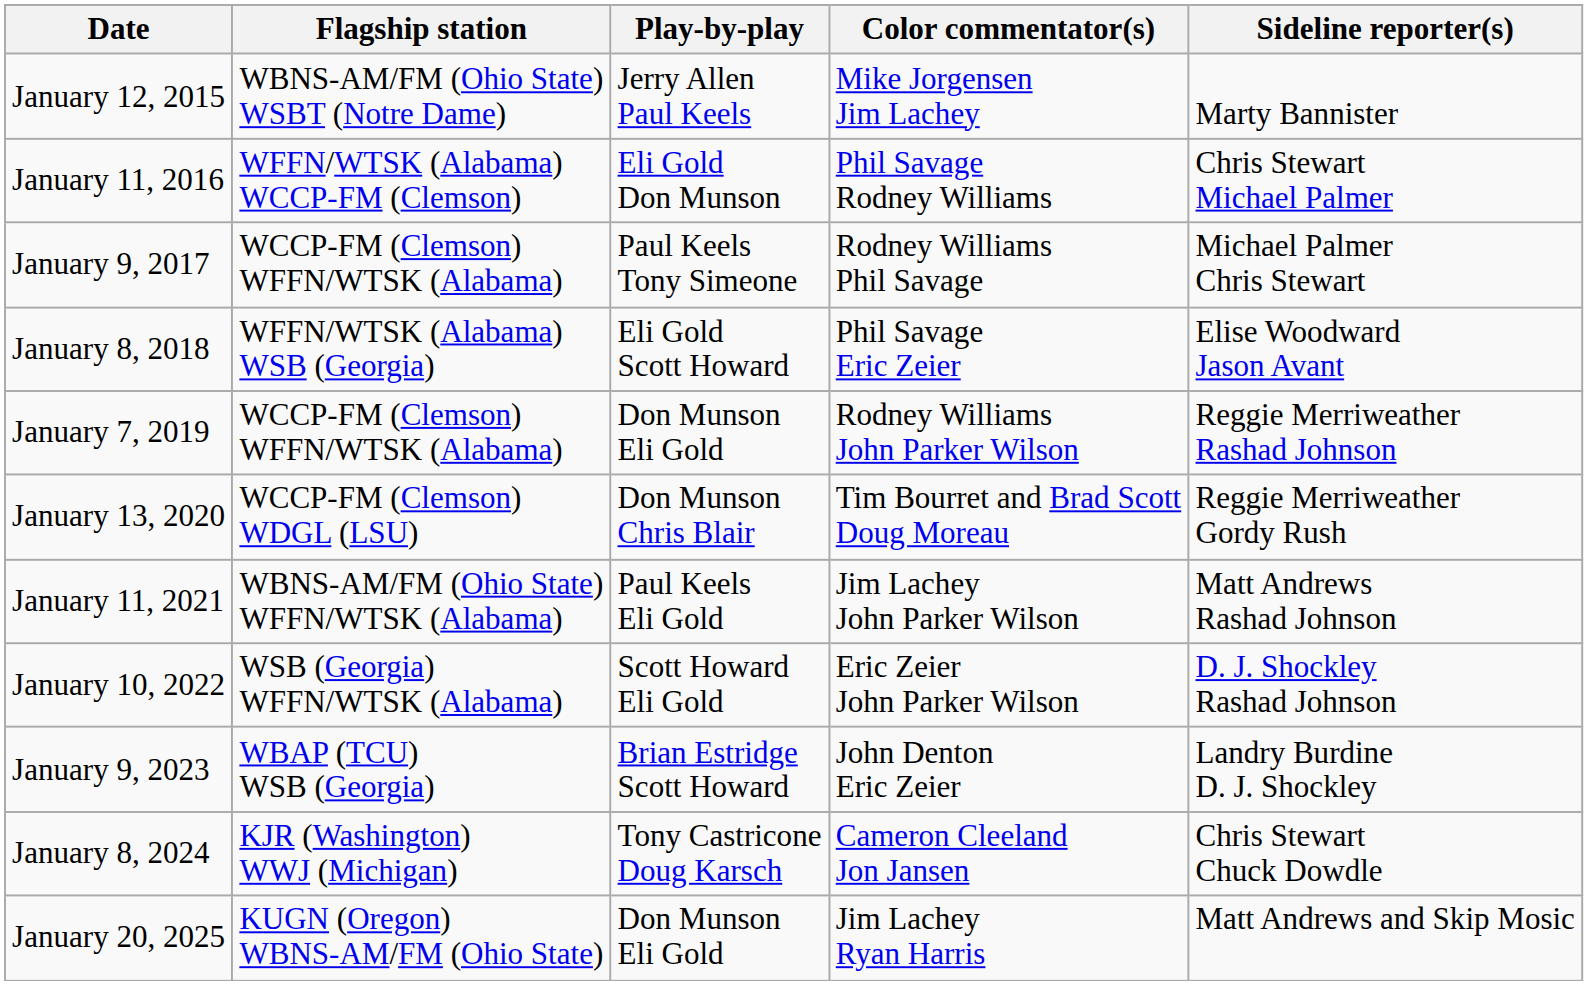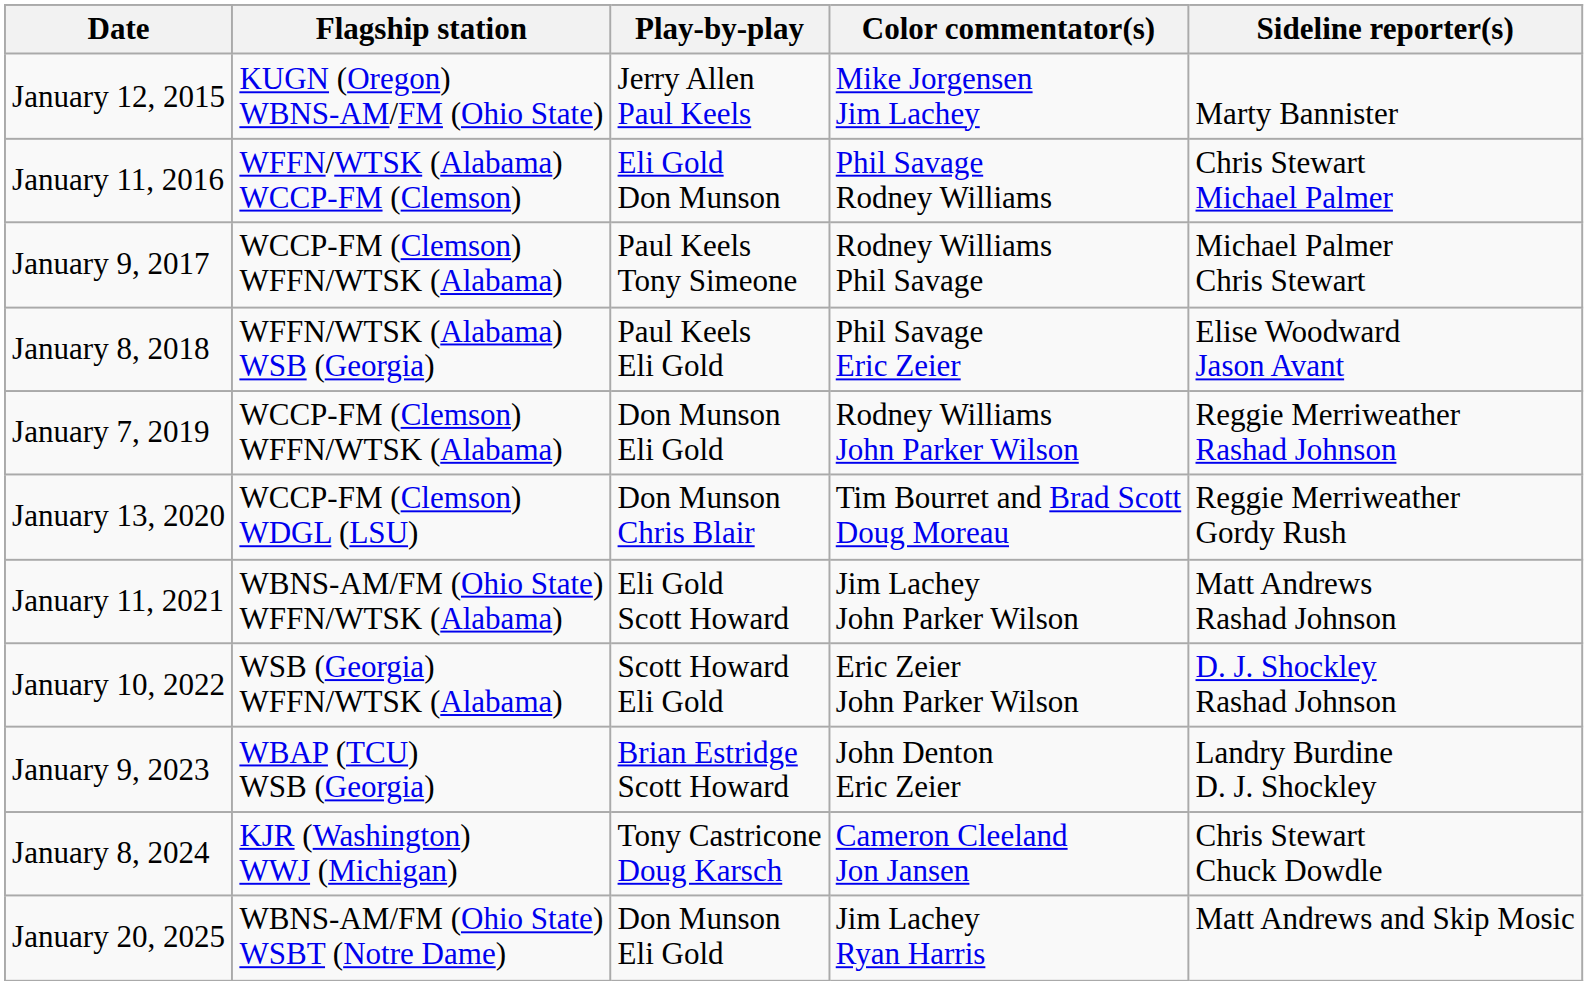January 12, 2015 | Flagship station: WBNS-AM/FM (Ohio State) WSBT (Notre Dame) -> KUGN (Oregon) WBNS-AM/FM (Ohio State)
January 8, 2018 | Play-by-play: Eli Gold Scott Howard -> Paul Keels Eli Gold
January 11, 2021 | Play-by-play: Paul Keels Eli Gold -> Eli Gold Scott Howard
January 20, 2025 | Flagship station: KUGN (Oregon) WBNS-AM/FM (Ohio State) -> WBNS-AM/FM (Ohio State) WSBT (Notre Dame)
